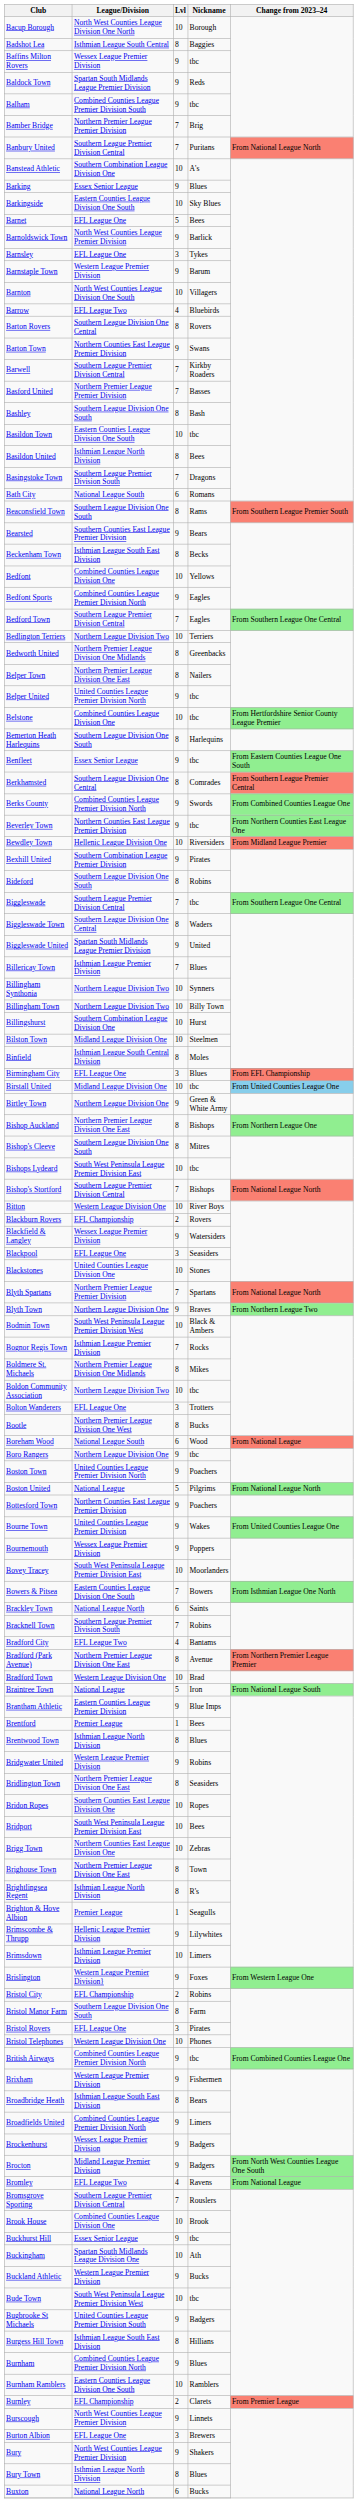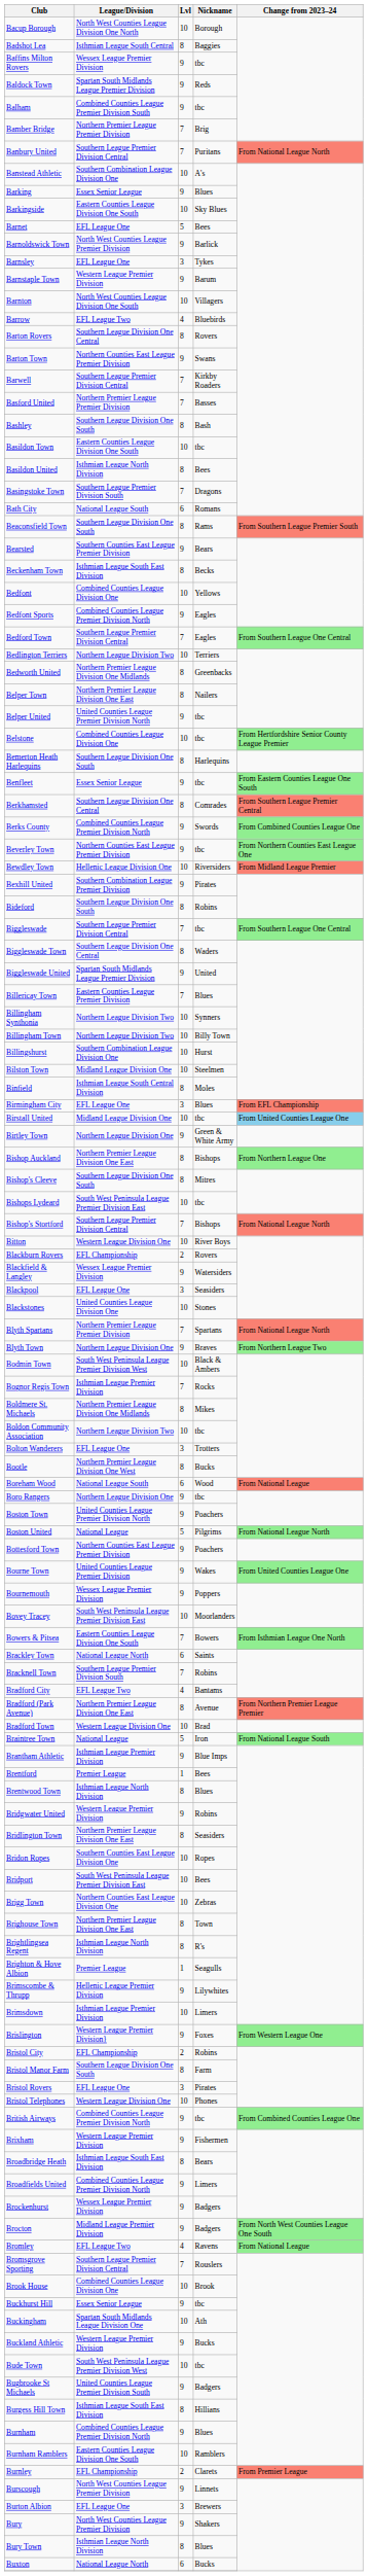Billericay Town | League/Division: Isthmian League Premier Division -> Eastern Counties League Premier Division
Brantham Athletic | League/Division: Eastern Counties League Premier Division -> Isthmian League Premier Division
